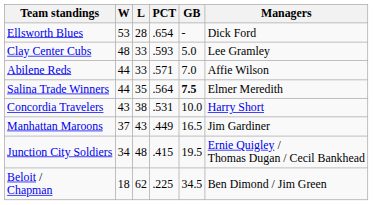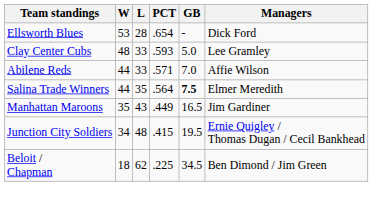- row: Concordia Travelers | 43 | 38 | .531 | 10.0 | Harry Short
Manhattan Maroons | W: 37 -> 35
